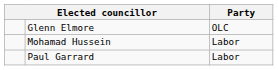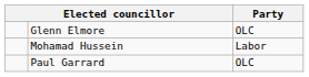Paul Garrard | Party: Labor -> OLC
